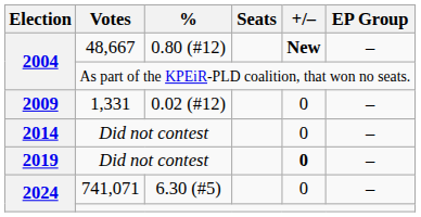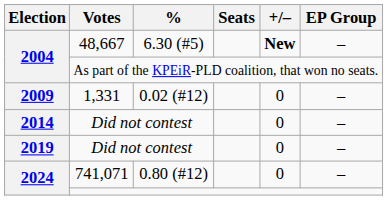48,667 | %: 0.80 (#12) -> 6.30 (#5)
2019 / Did not contest | +/–: bold -> normal
741,071 | %: 6.30 (#5) -> 0.80 (#12)
